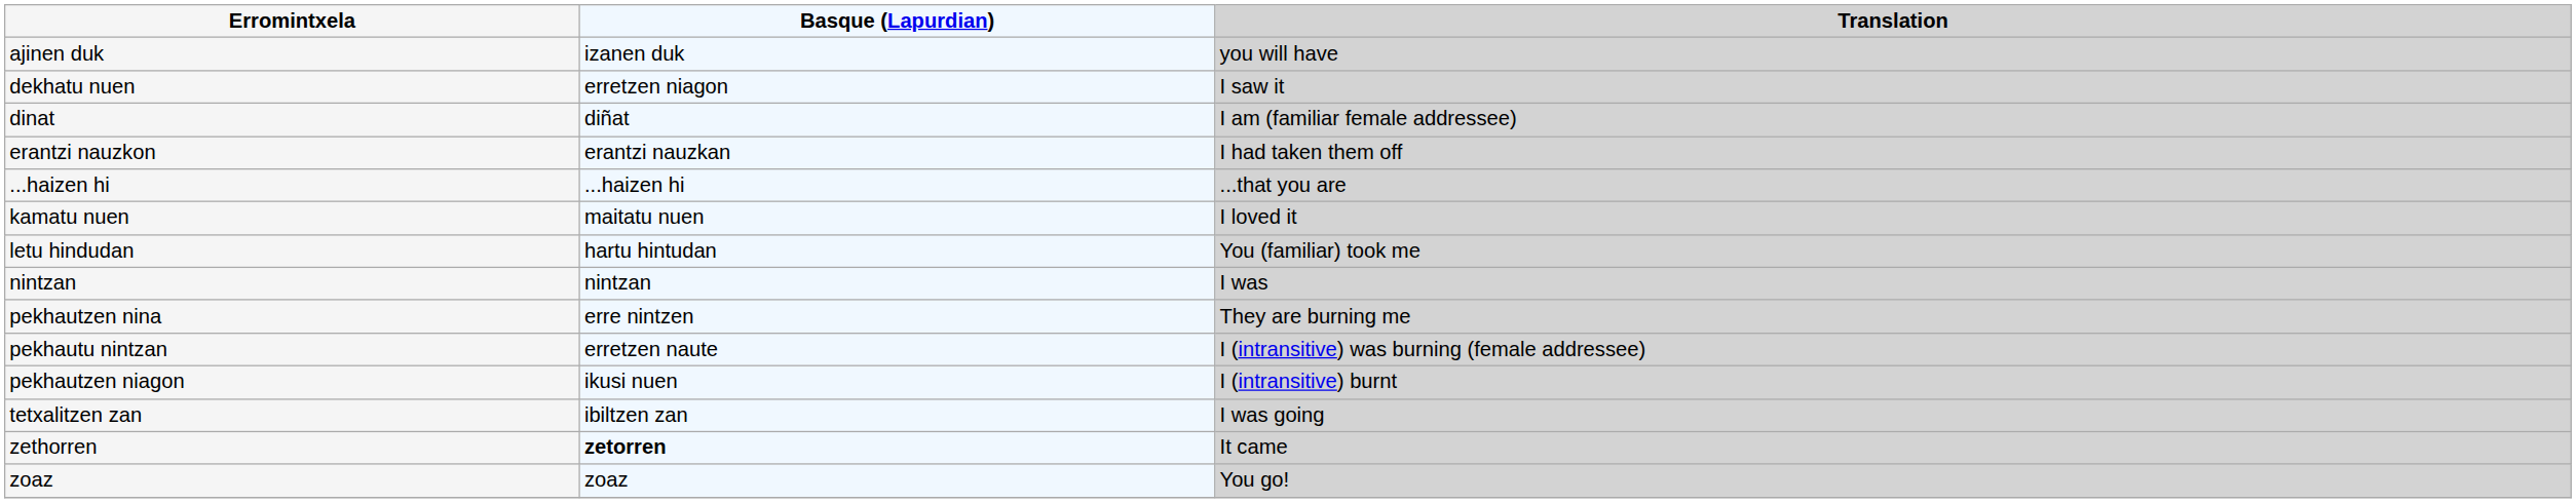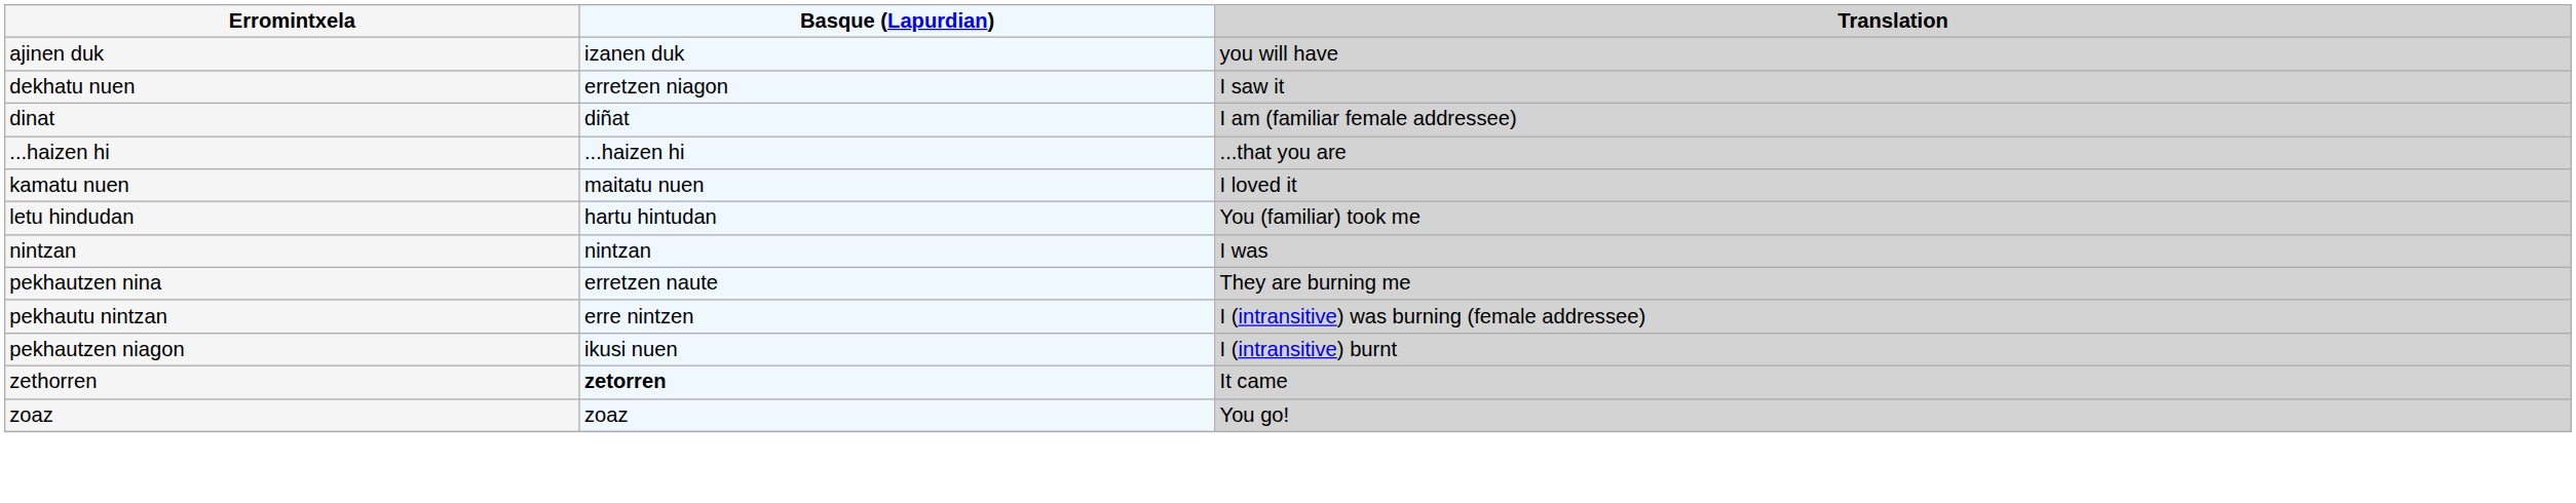- row: erantzi nauzkon | erantzi nauzkan | I had taken them off
pekhautzen nina | Basque (Lapurdian): erre nintzen -> erretzen naute
pekhautu nintzan | Basque (Lapurdian): erretzen naute -> erre nintzen
- row: tetxalitzen zan | ibiltzen zan | I was going
